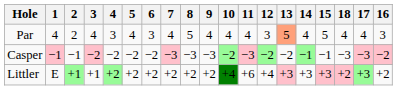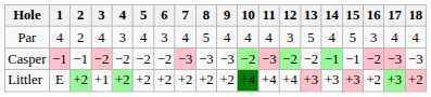columns swapped: 16 <-> 18
Par | 13: lightsalmon background -> no background
Littler | 2: +1 -> +2
Littler | 11: +6 -> +4
